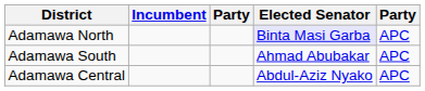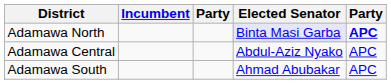Adamawa North | column 5: normal -> bold
rows swapped: Adamawa South <-> Adamawa Central
